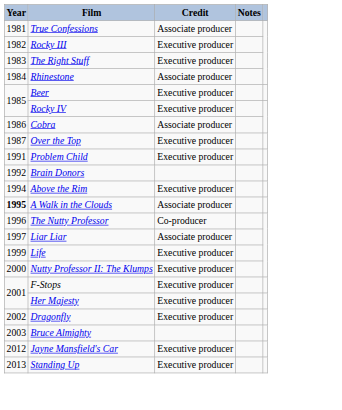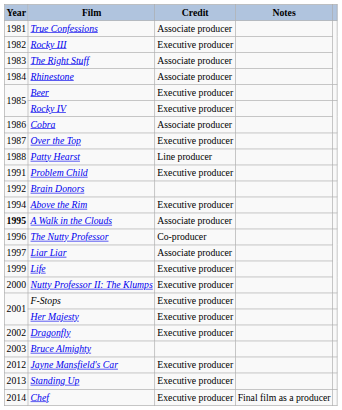The Right Stuff | Credit: Executive producer -> Associate producer
+ row: 1988 | Patty Hearst | Line producer
+ row: 2014 | Chef | Executive producer | Final film as a producer
